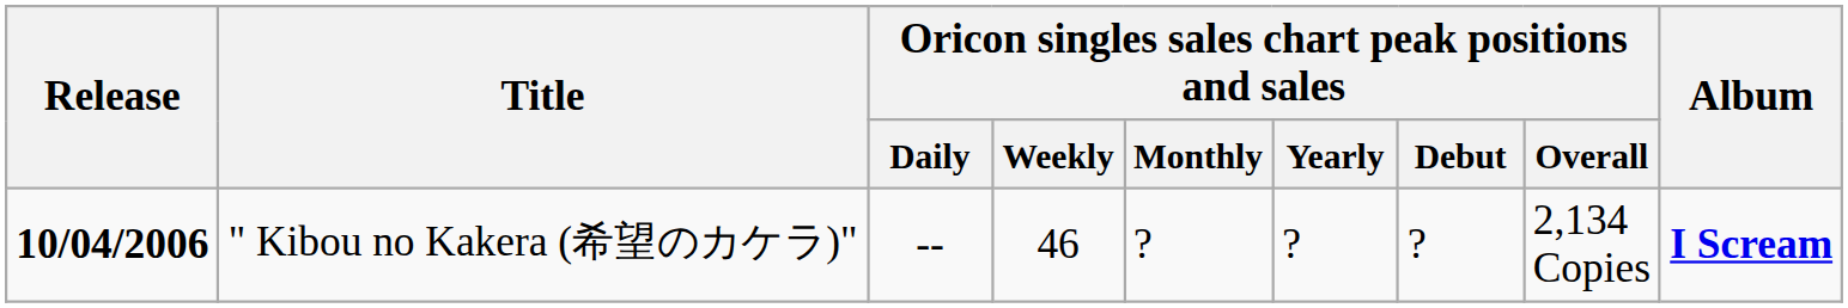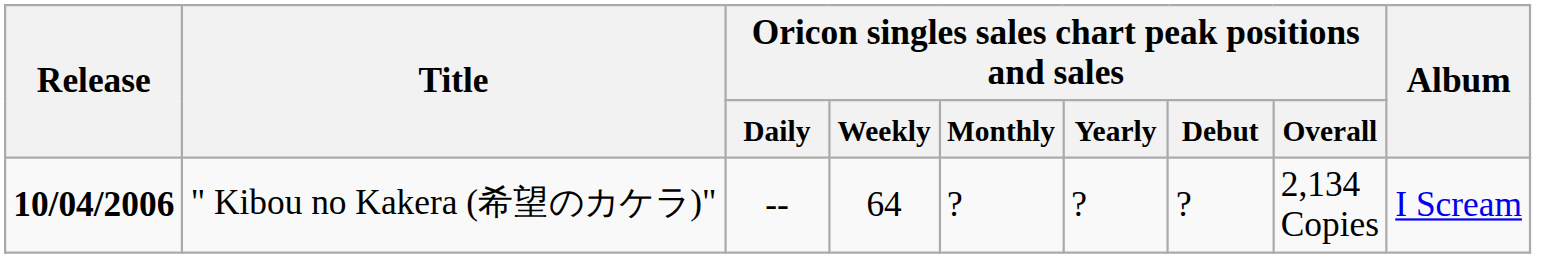" Kibou no Kakera (希望のカケラ)" | Oricon singles sales chart peak positions and sales / Weekly: 46 -> 64
" Kibou no Kakera (希望のカケラ)" | Album: bold -> normal
